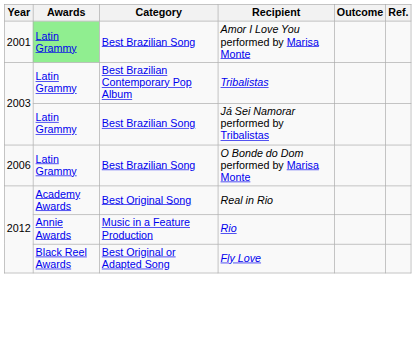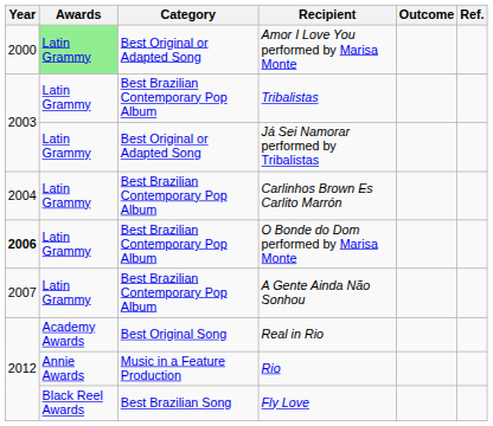Amor I Love You performed by Marisa Monte | Year: 2001 -> 2000
Amor I Love You performed by Marisa Monte | Category: Best Brazilian Song -> Best Original or Adapted Song
Já Sei Namorar performed by Tribalistas | Category: Best Brazilian Song -> Best Original or Adapted Song
+ row: 2004 | Latin Grammy | Best Brazilian Contemporary Pop Album | Carlinhos Brown Es Carlito Marrón
O Bonde do Dom performed by Marisa Monte | Year: normal -> bold
O Bonde do Dom performed by Marisa Monte | Category: Best Brazilian Song -> Best Brazilian Contemporary Pop Album
+ row: 2007 | Latin Grammy | Best Brazilian Contemporary Pop Album | A Gente Ainda Não Sonhou
Fly Love | Category: Best Original or Adapted Song -> Best Brazilian Song
